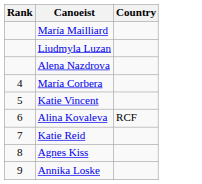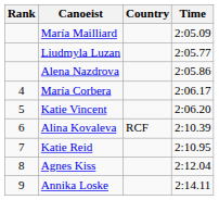+ column: Time | 2:05.09 | 2:05.77 | 2:05.86 | 2:06.17 | 2:06.20 | 2:10.39 | 2:10.95 | 2:12.04 | 2:14.11
